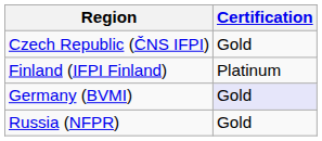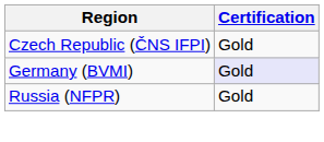- row: Finland (IFPI Finland) | Platinum
